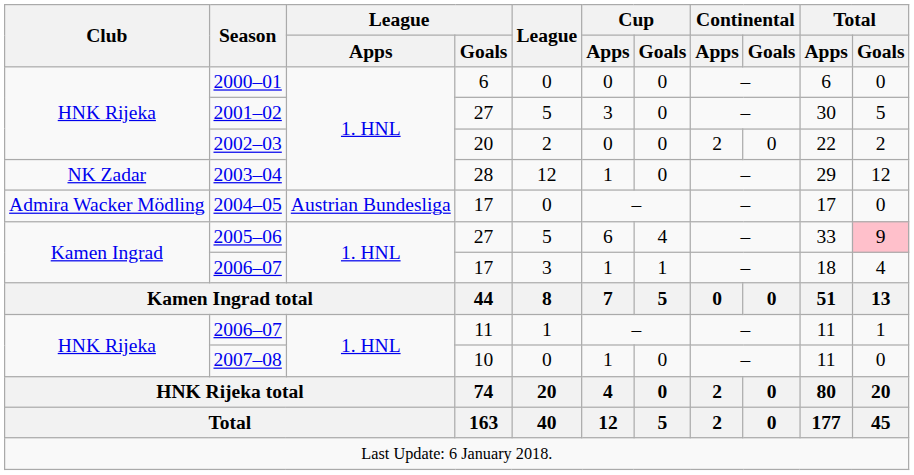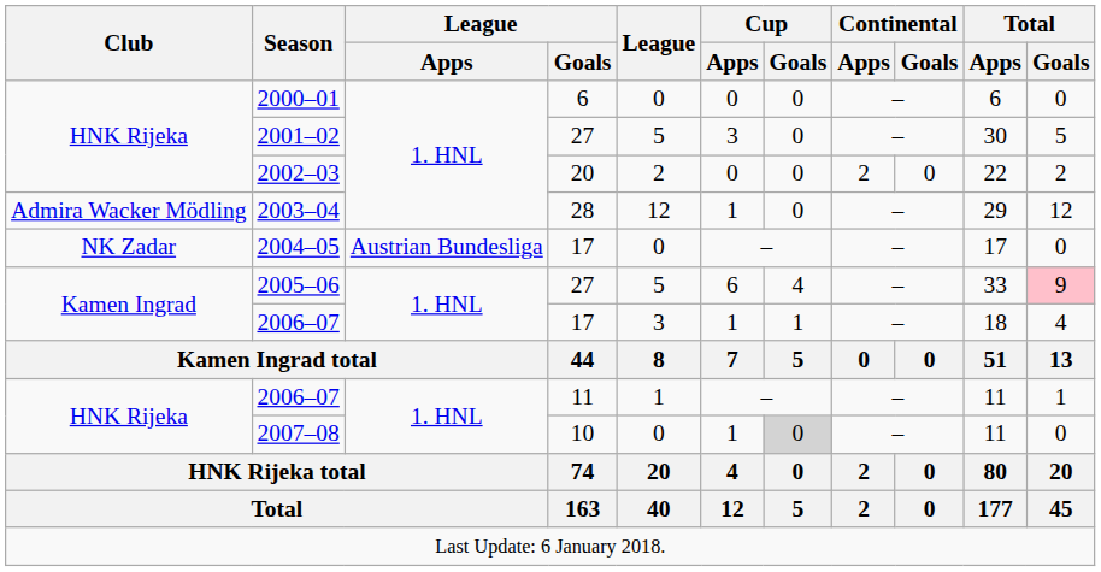2003–04 | Club: NK Zadar -> Admira Wacker Mödling
2004–05 | Club: Admira Wacker Mödling -> NK Zadar
2007–08 | Cup / Goals: no background -> lightgrey background
